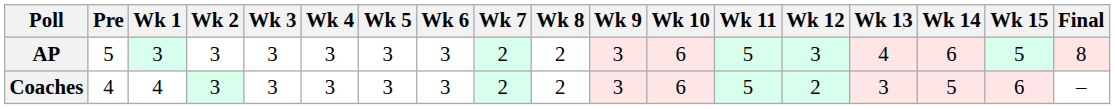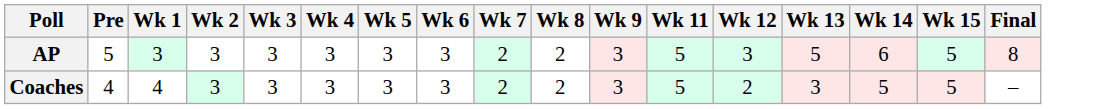- column: Wk 10 | 6 | 6
AP | Wk 13: 4 -> 5
Coaches | Wk 15: 6 -> 5
